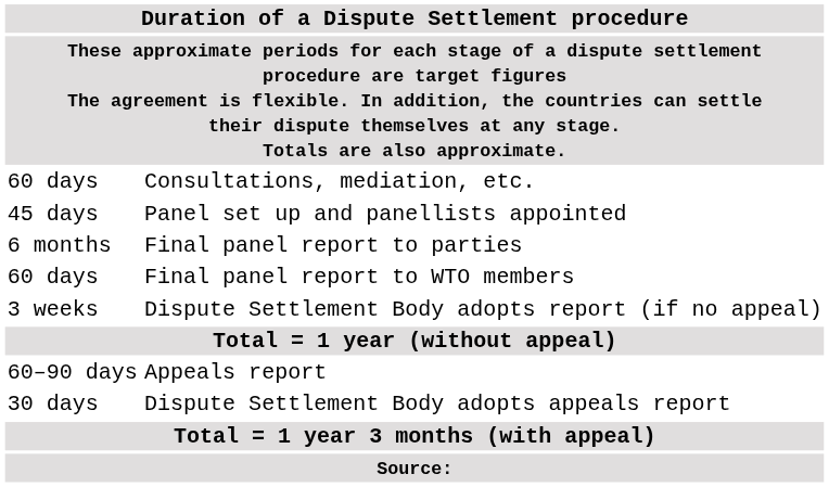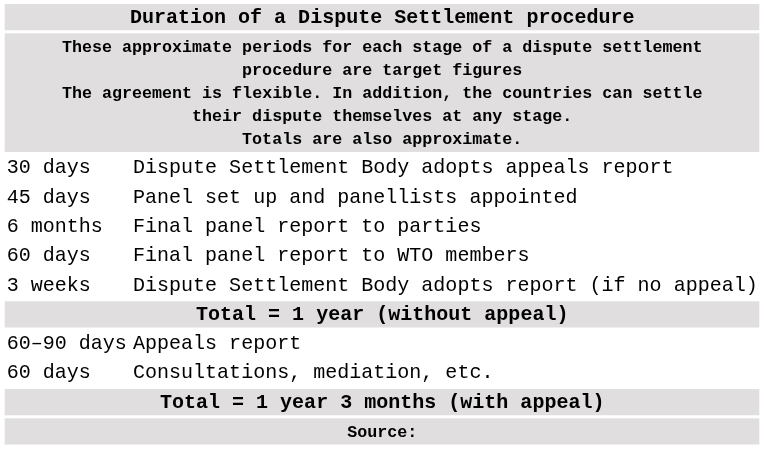rows swapped: Consultations, mediation, etc. <-> Dispute Settlement Body adopts appeals report
